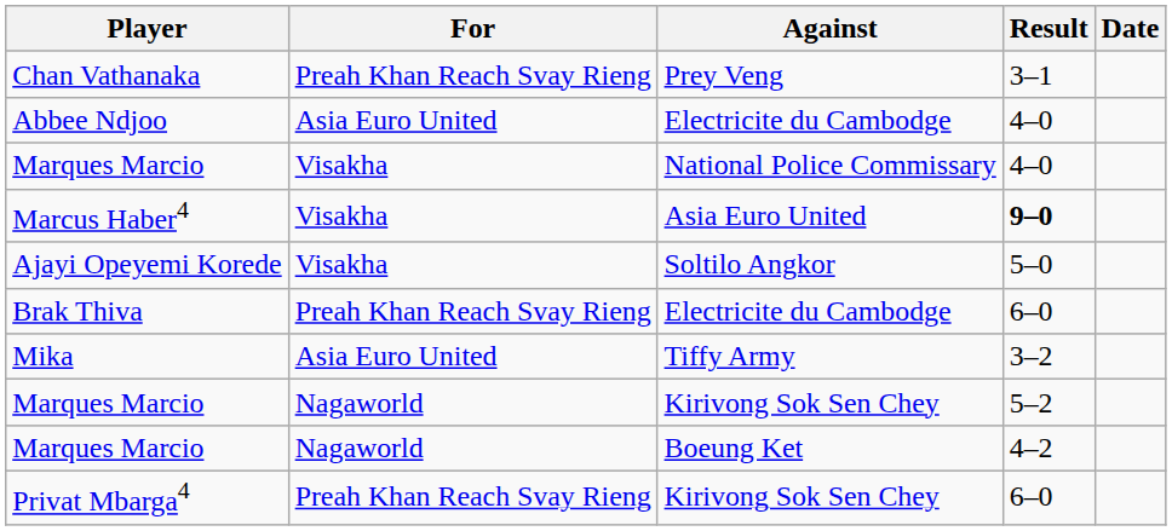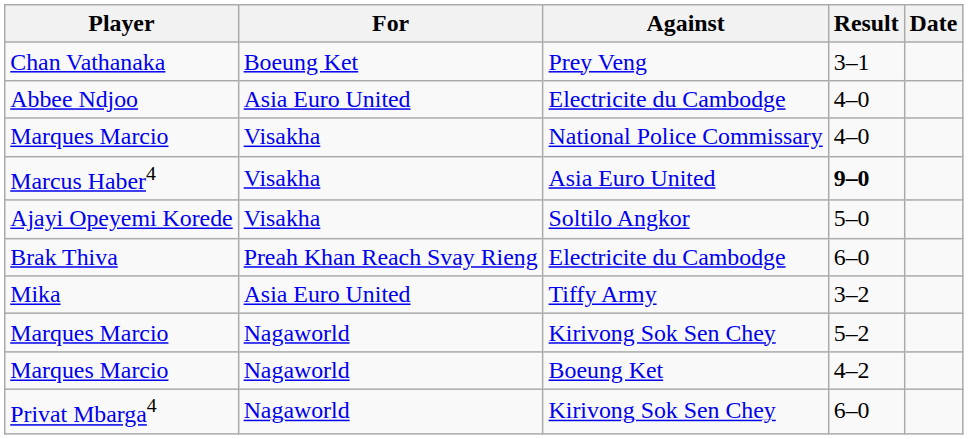Chan Vathanaka | For: Preah Khan Reach Svay Rieng -> Boeung Ket
Privat Mbarga4 | For: Preah Khan Reach Svay Rieng -> Nagaworld
